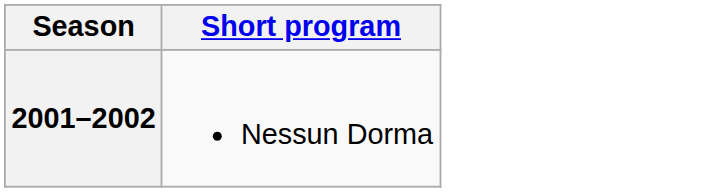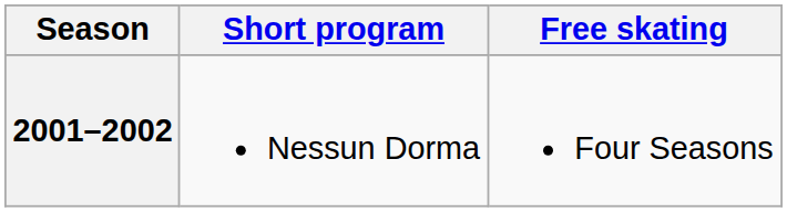+ column: Free skating | Four Seasons
